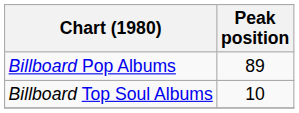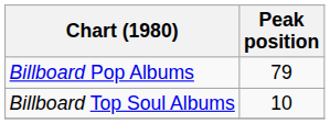Billboard Pop Albums | Peak position: 89 -> 79
